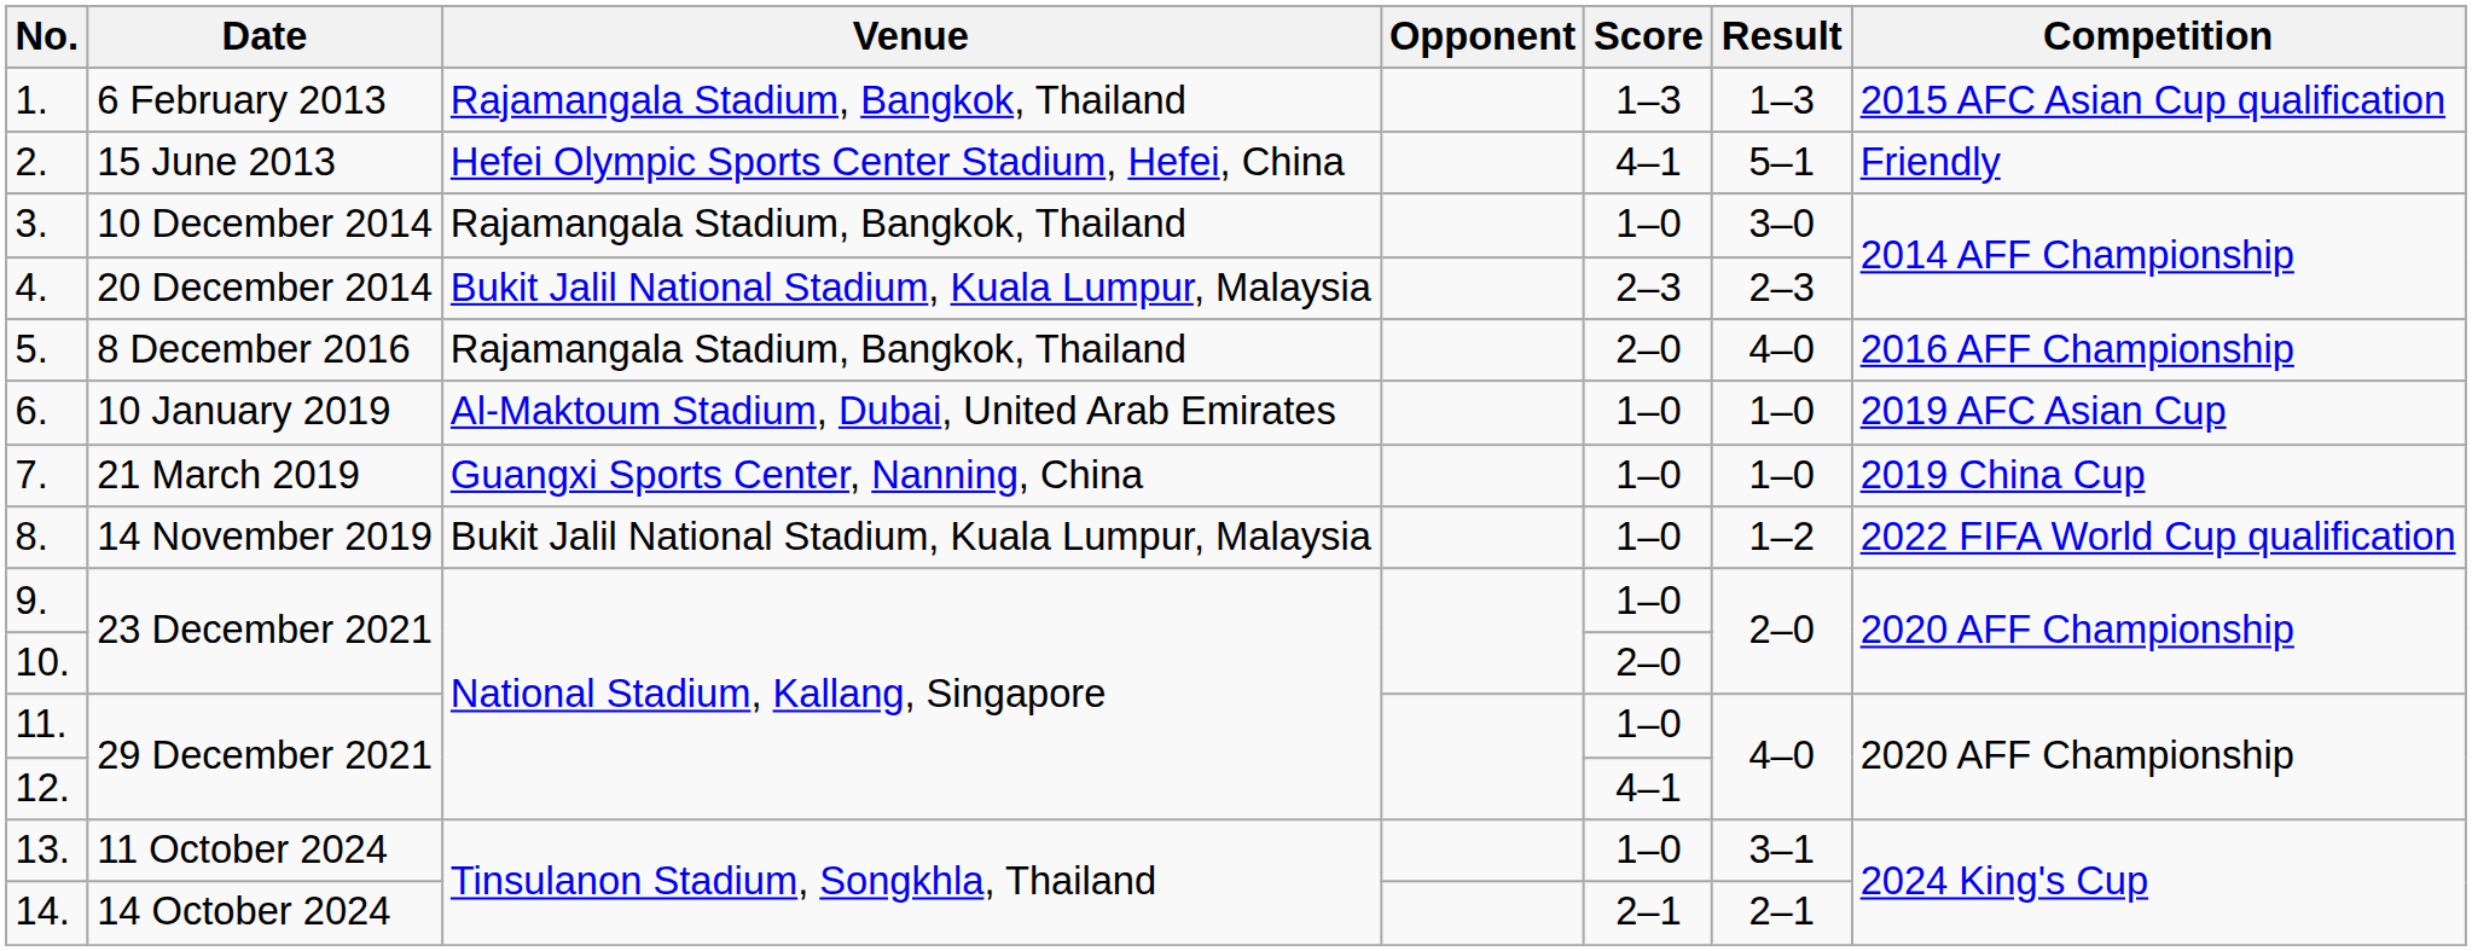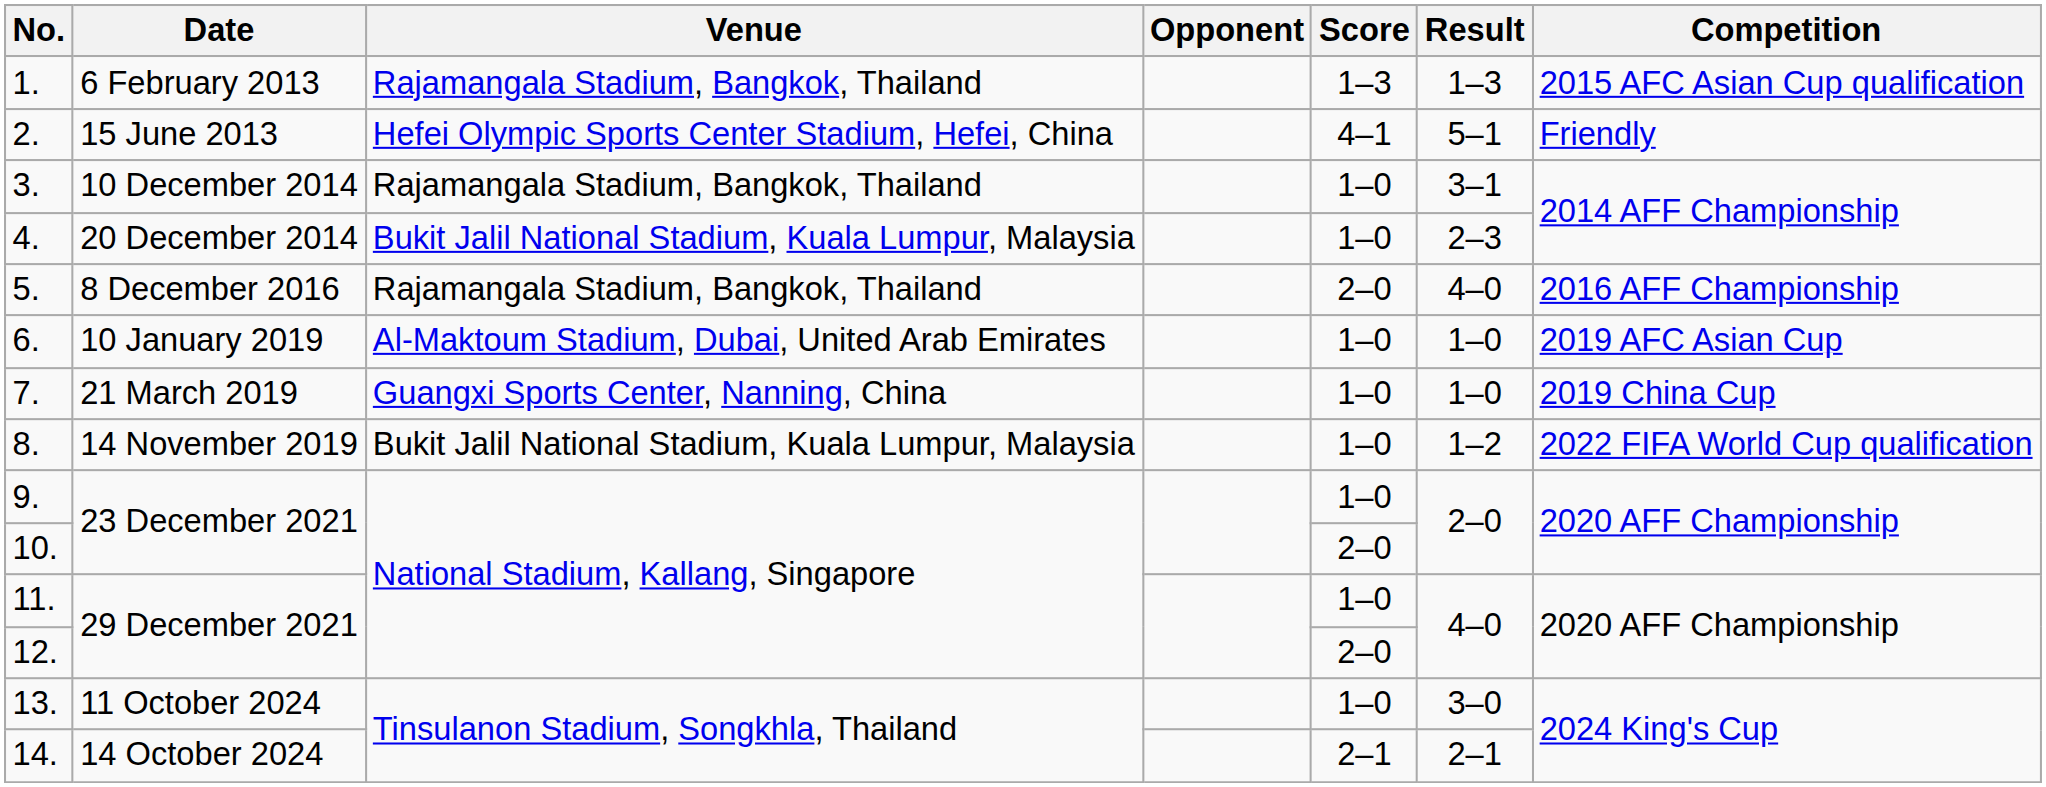3. | Result: 3–0 -> 3–1
4. | Score: 2–3 -> 1–0
12. | Score: 4–1 -> 2–0
13. | Result: 3–1 -> 3–0
